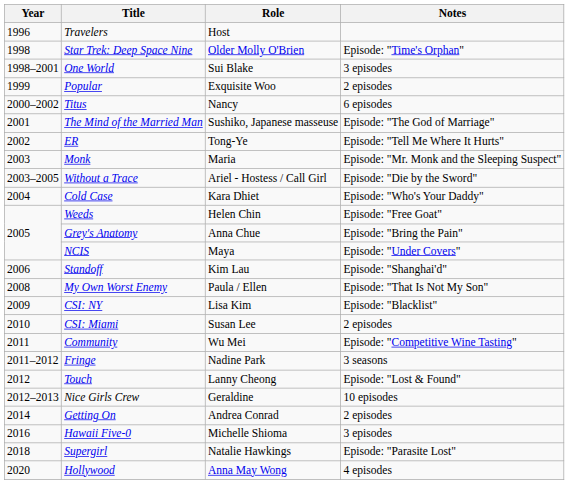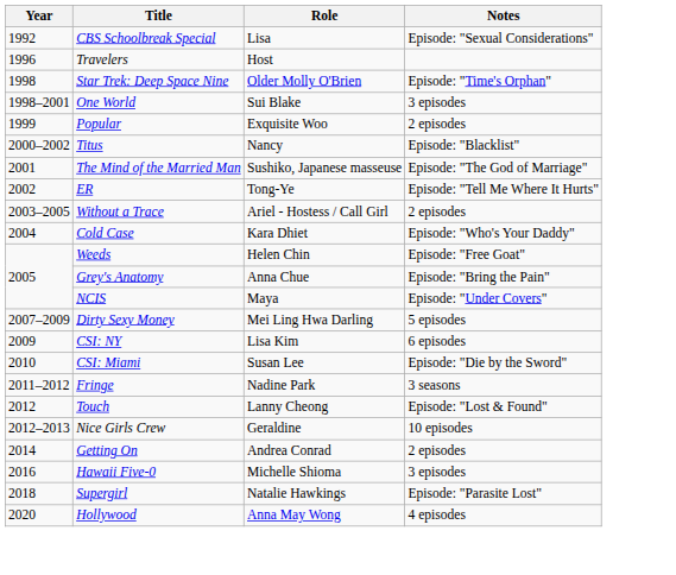+ row: 1992 | CBS Schoolbreak Special | Lisa | Episode: "Sexual Considerations"
Titus | Notes: 6 episodes -> Episode: "Blacklist"
- row: 2003 | Monk | Maria | Episode: "Mr. Monk and the Sleeping Suspect"
Without a Trace | Notes: Episode: "Die by the Sword" -> 2 episodes
- row: 2006 | Standoff | Kim Lau | Episode: "Shanghai'd"
+ row: 2007–2009 | Dirty Sexy Money | Mei Ling Hwa Darling | 5 episodes
- row: 2008 | My Own Worst Enemy | Paula / Ellen | Episode: "That Is Not My Son"
CSI: NY | Notes: Episode: "Blacklist" -> 6 episodes
CSI: Miami | Notes: 2 episodes -> Episode: "Die by the Sword"
- row: 2011 | Community | Wu Mei | Episode: "Competitive Wine Tasting"
